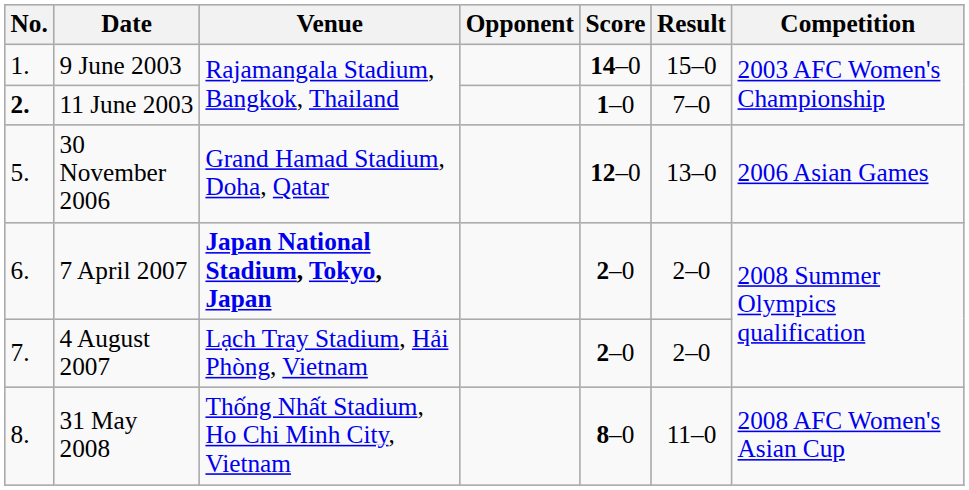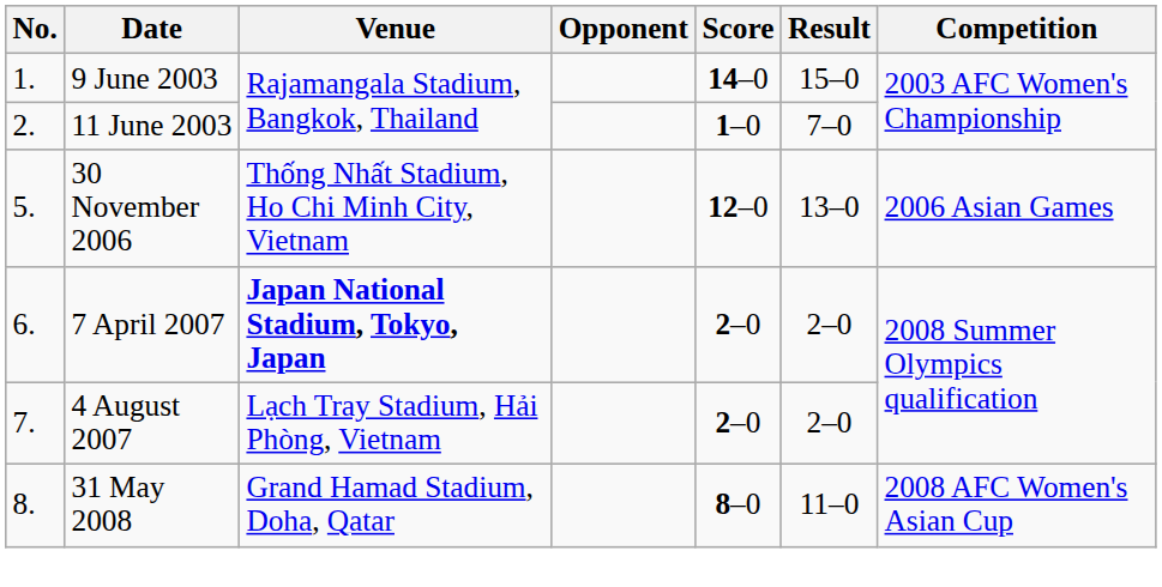11 June 2003 | No.: bold -> normal
30 November 2006 | Venue: Grand Hamad Stadium, Doha, Qatar -> Thống Nhất Stadium, Ho Chi Minh City, Vietnam
31 May 2008 | Venue: Thống Nhất Stadium, Ho Chi Minh City, Vietnam -> Grand Hamad Stadium, Doha, Qatar
